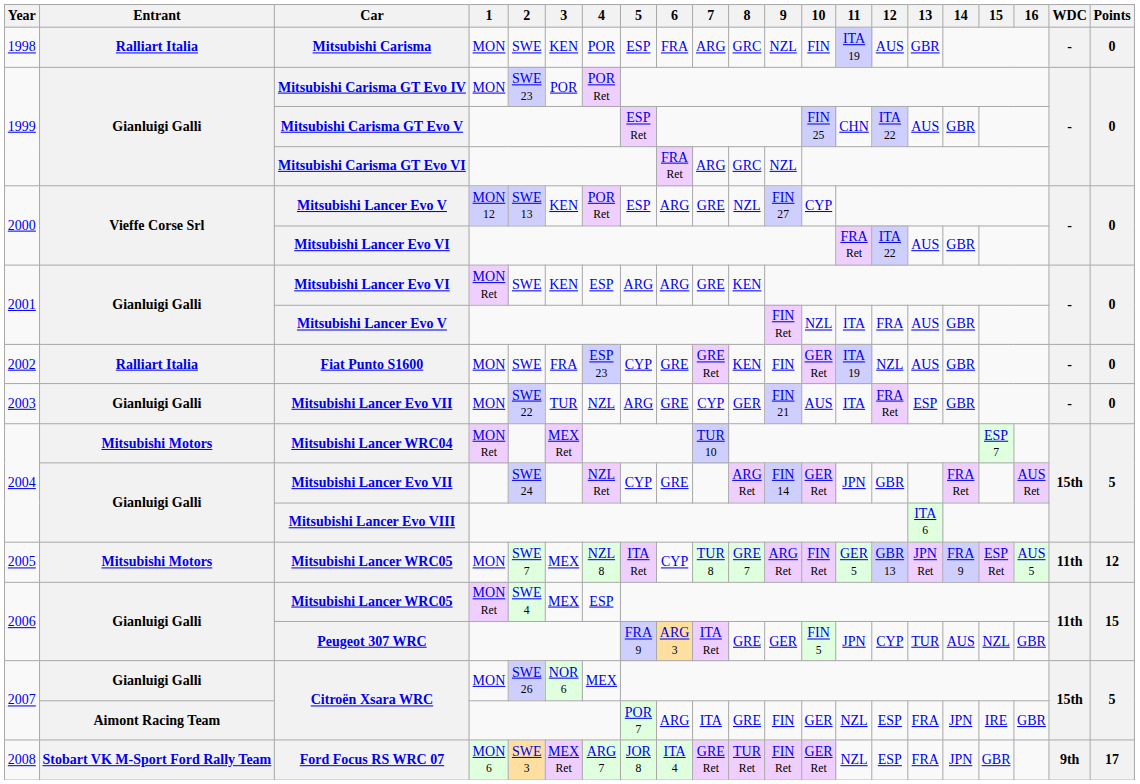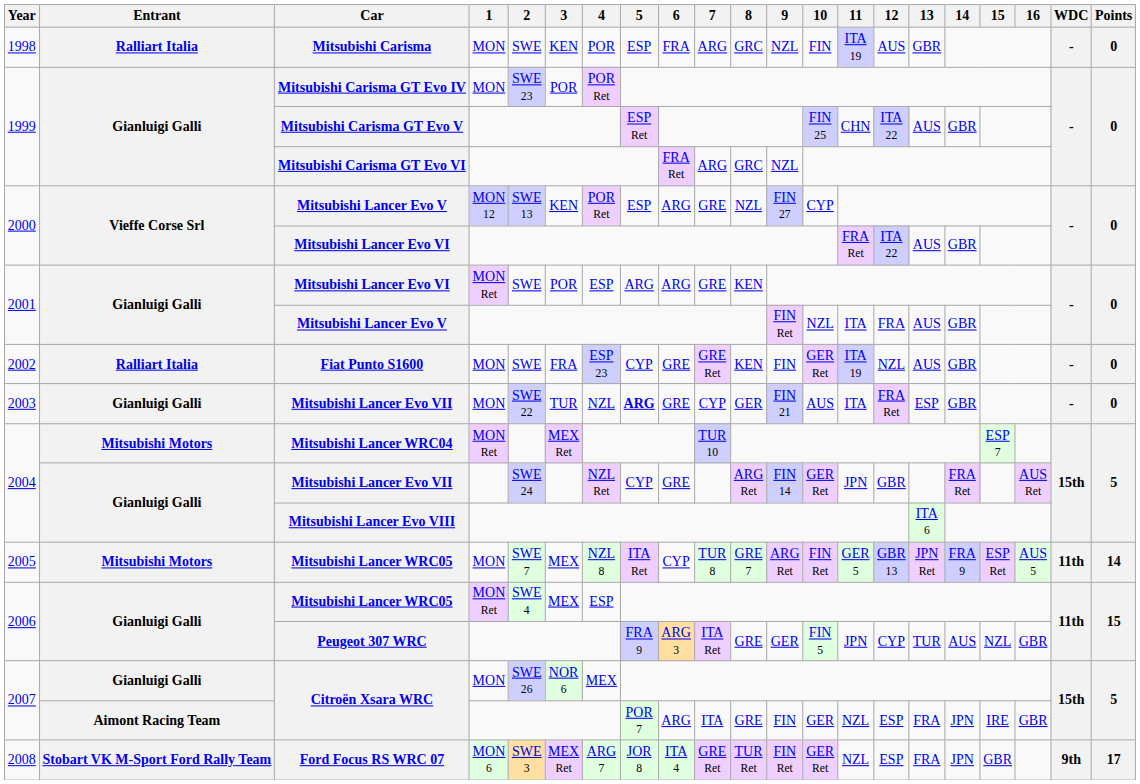Mitsubishi Lancer Evo VI / MON Ret | 3: KEN -> POR
Mitsubishi Lancer Evo VII / MON | 5: normal -> bold
Mitsubishi Lancer WRC05 / MON | Points: 12 -> 14
